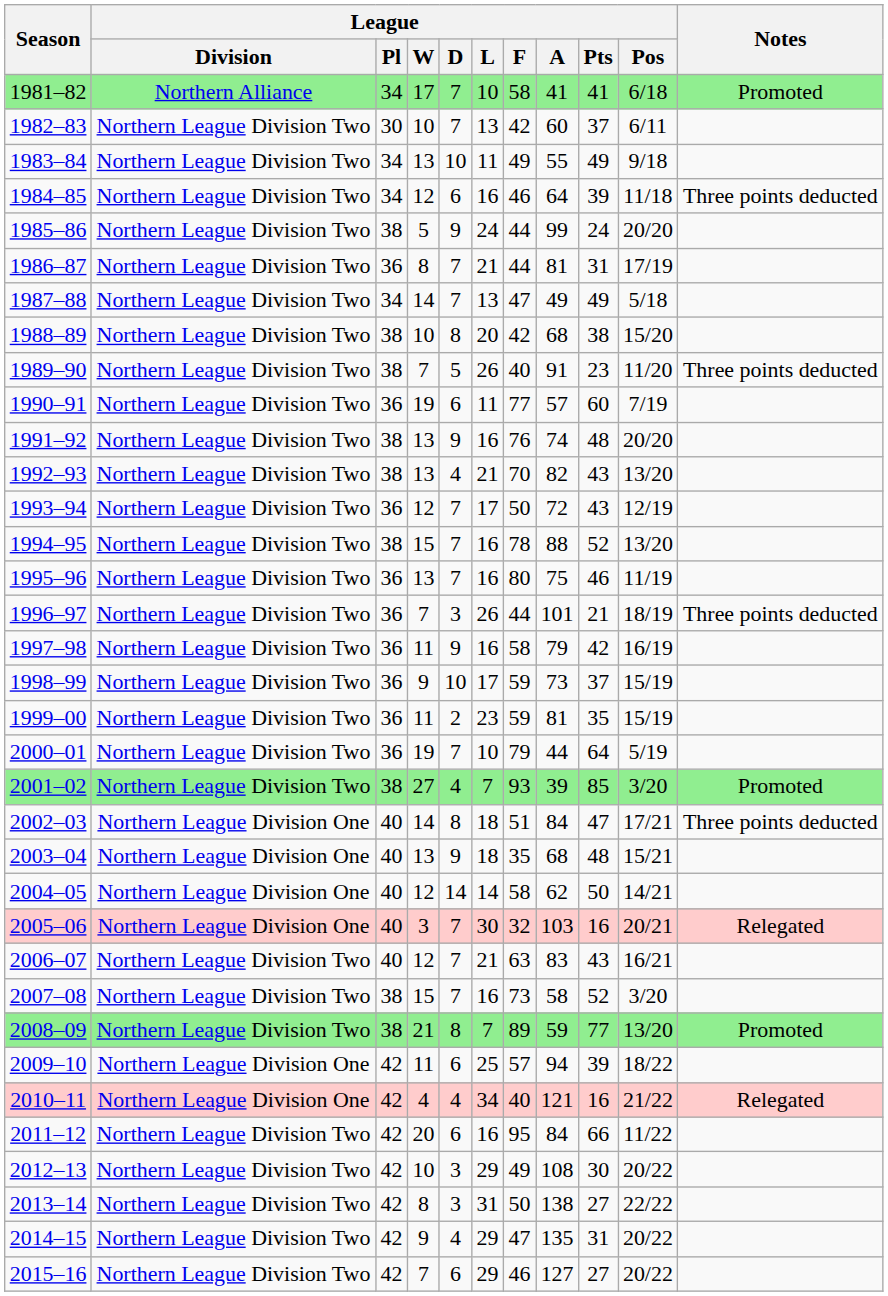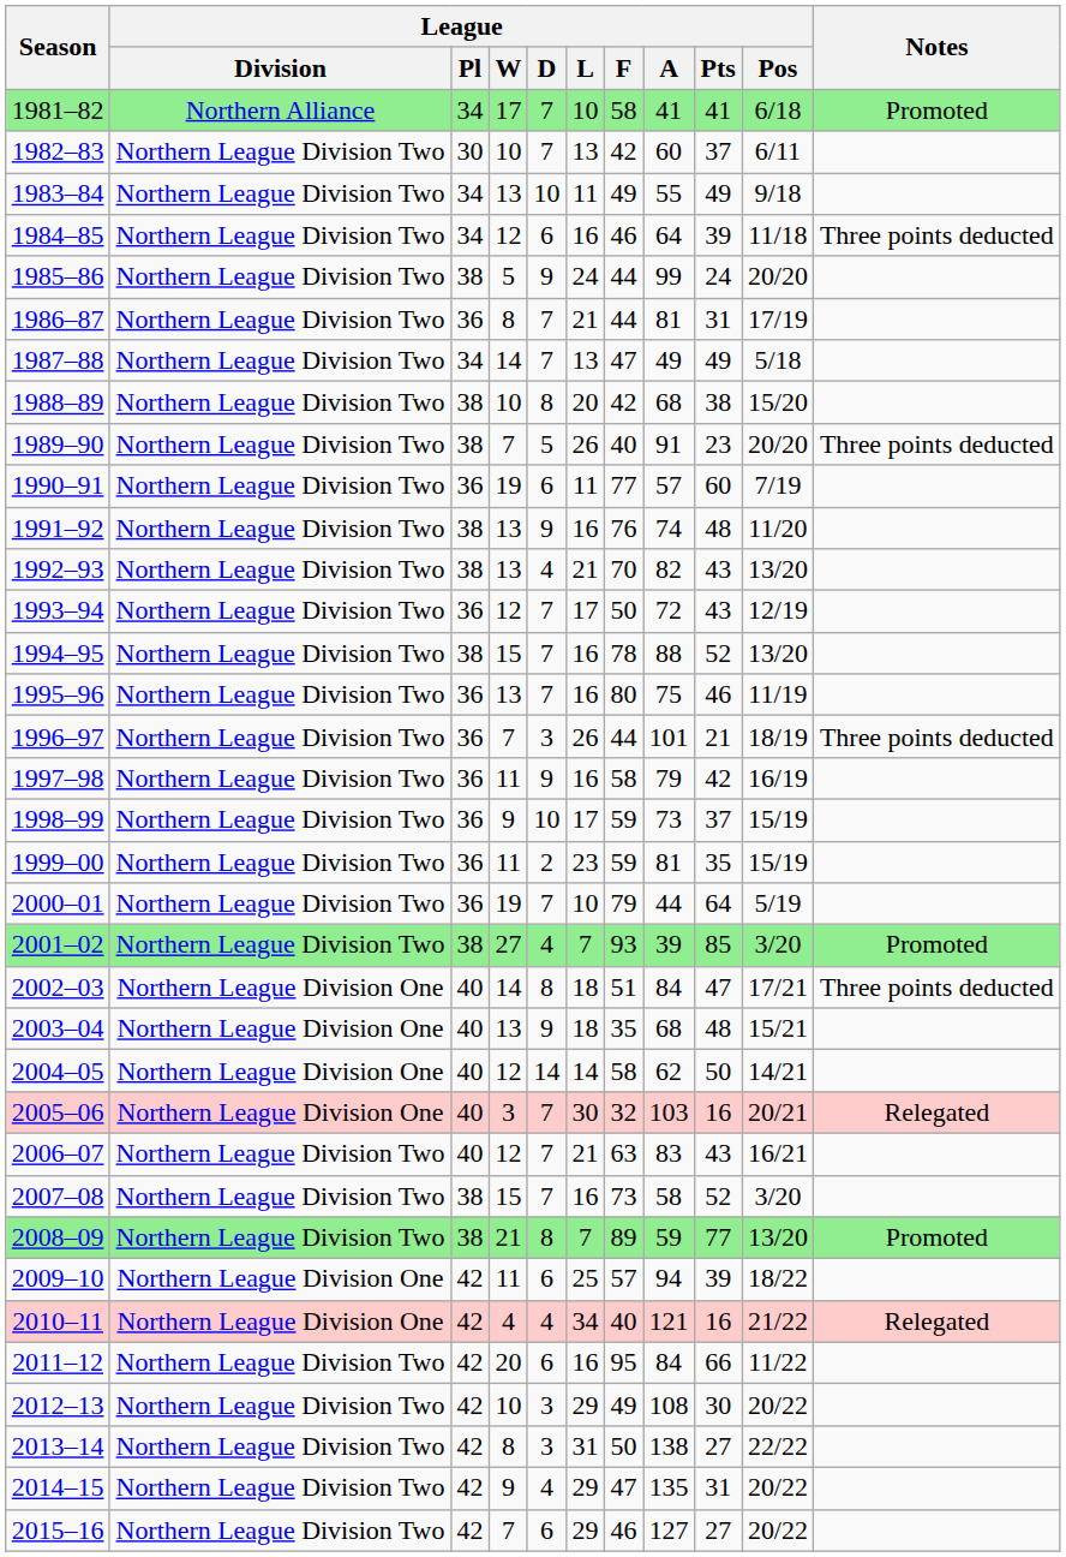1989–90 | League / Pos: 11/20 -> 20/20
1991–92 | League / Pos: 20/20 -> 11/20
